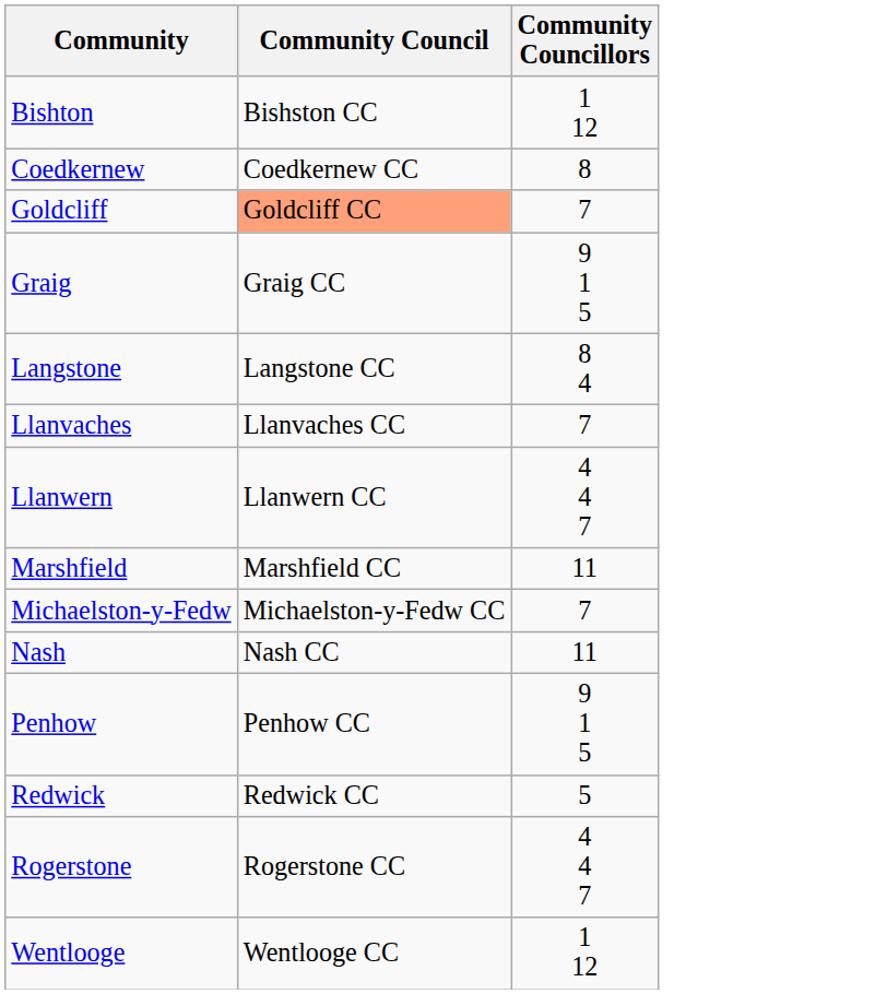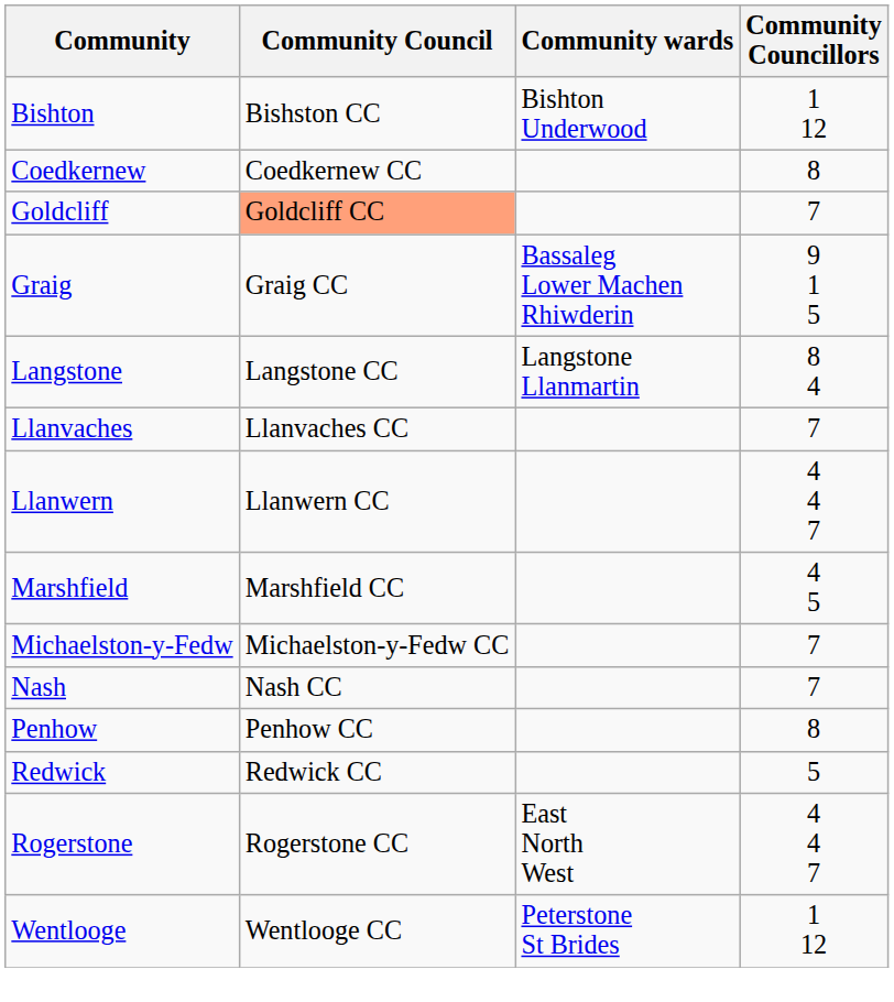+ column: Community wards | Bishton Underwood | Bassaleg Lower Machen Rhiwderin | Langstone Llanmartin | East North West | Peterstone St Brides
Marshfield | Community Councillors: 11 -> 4 5
Nash | Community Councillors: 11 -> 7
Penhow | Community Councillors: 9 1 5 -> 8
